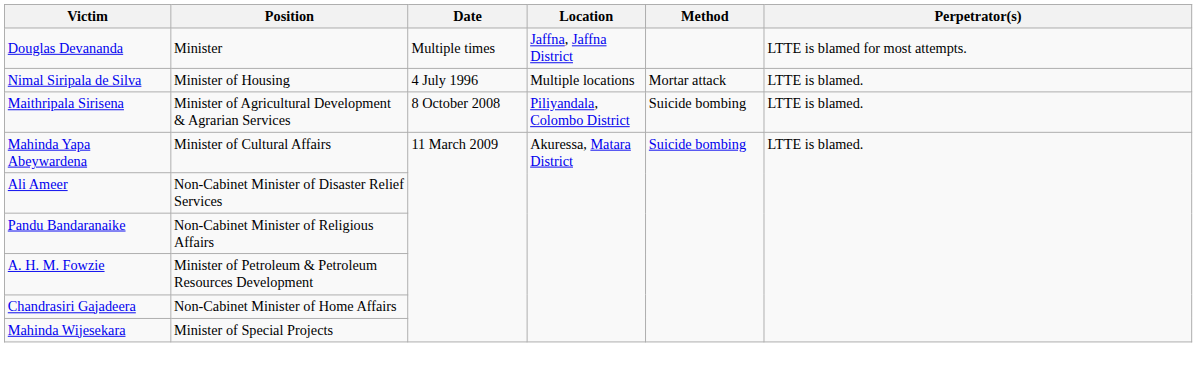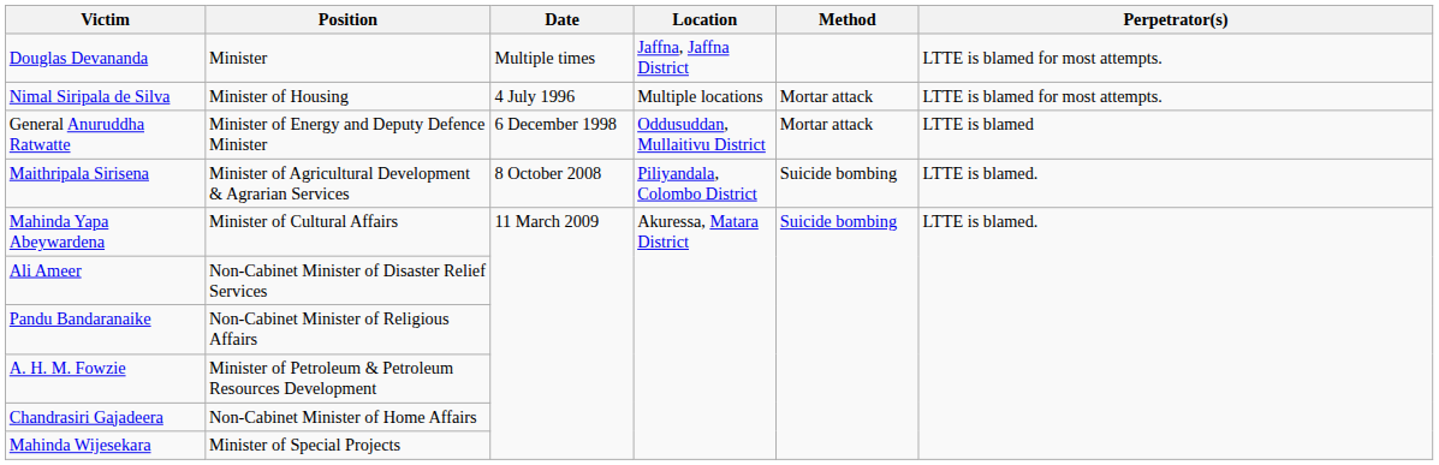Nimal Siripala de Silva | Perpetrator(s): LTTE is blamed. -> LTTE is blamed for most attempts.
+ row: General Anuruddha Ratwatte | Minister of Energy and Deputy Defence Minister | 6 December 1998 | Oddusuddan, Mullaitivu District | Mortar attack | LTTE is blamed
